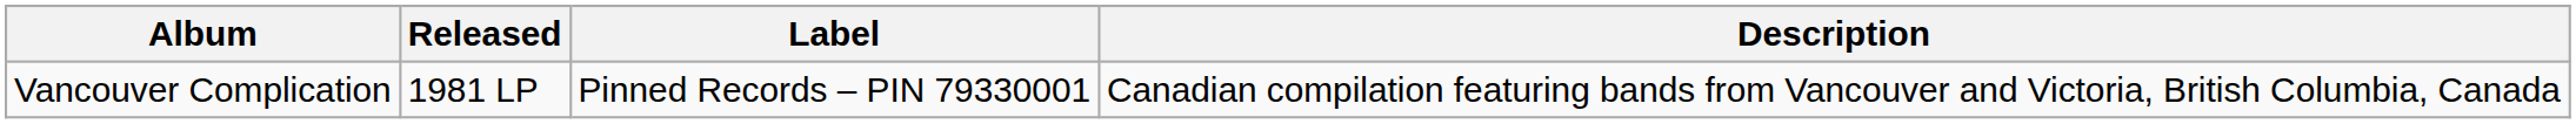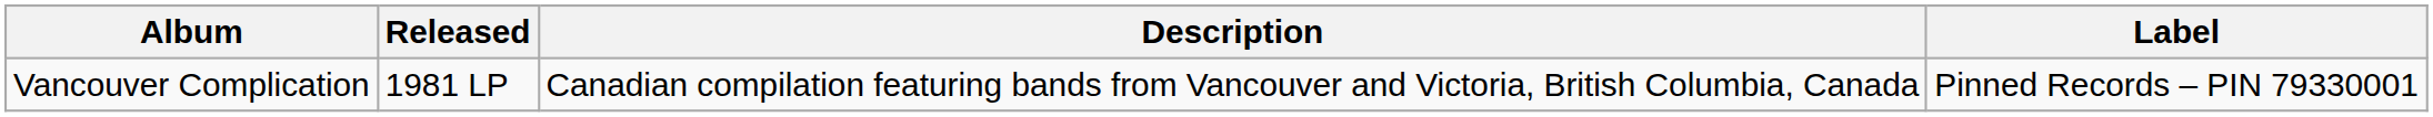columns swapped: Label <-> Description
